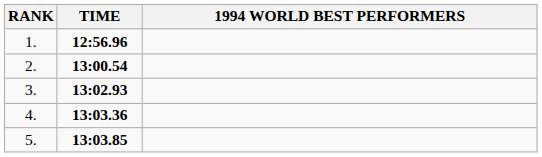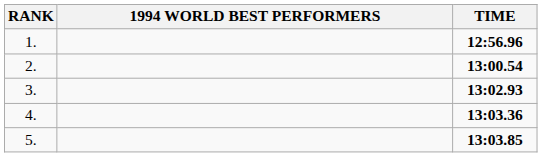columns swapped: 1994 WORLD BEST PERFORMERS <-> TIME
